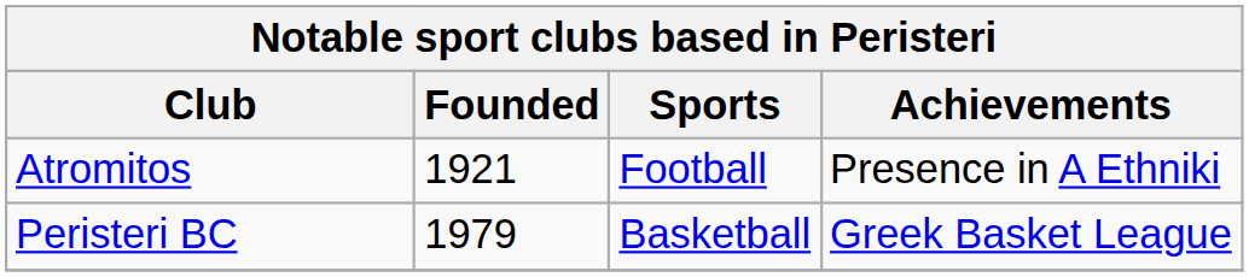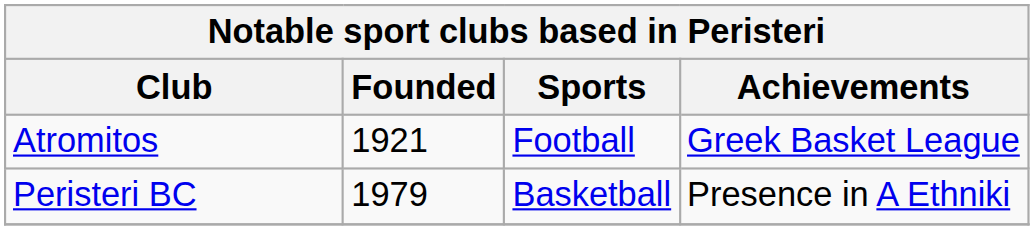Atromitos | Achievements: Presence in A Ethniki -> Greek Basket League
Peristeri BC | Achievements: Greek Basket League -> Presence in A Ethniki
